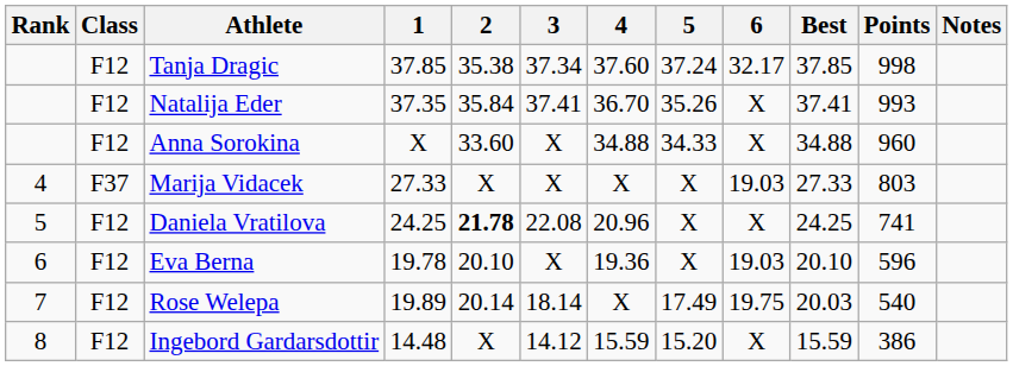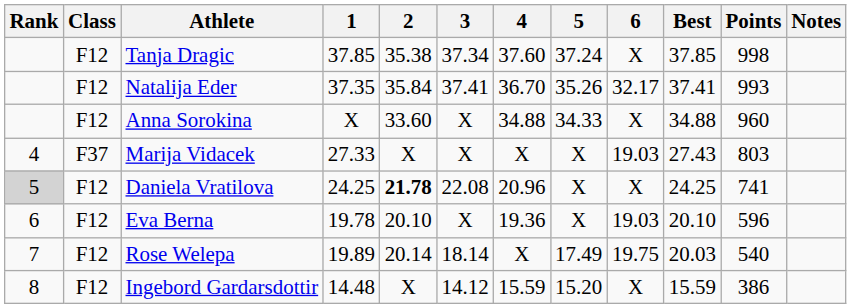Tanja Dragic | 6: 32.17 -> X
Natalija Eder | 6: X -> 32.17
Marija Vidacek | Best: 27.33 -> 27.43
Daniela Vratilova | Rank: no background -> lightgrey background
